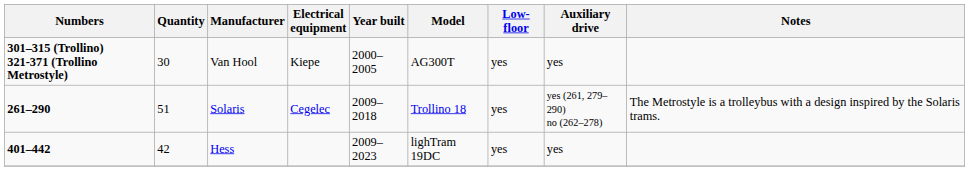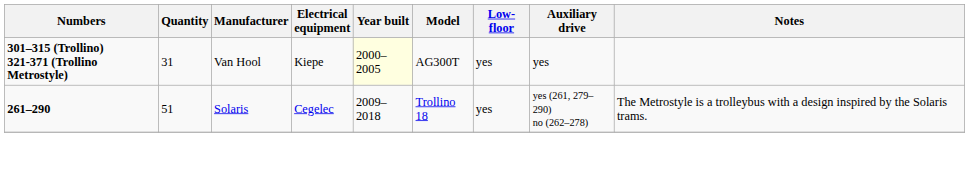Van Hool | Quantity: 30 -> 31
Van Hool | Year built: no background -> lightyellow background
- row: 401–442 | 42 | Hess | 2009–2023 | lighTram 19DC | yes | yes
